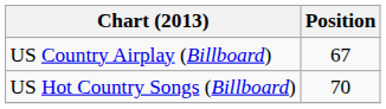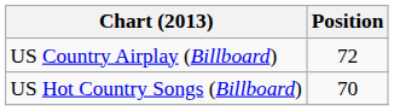US Country Airplay (Billboard) | Position: 67 -> 72
